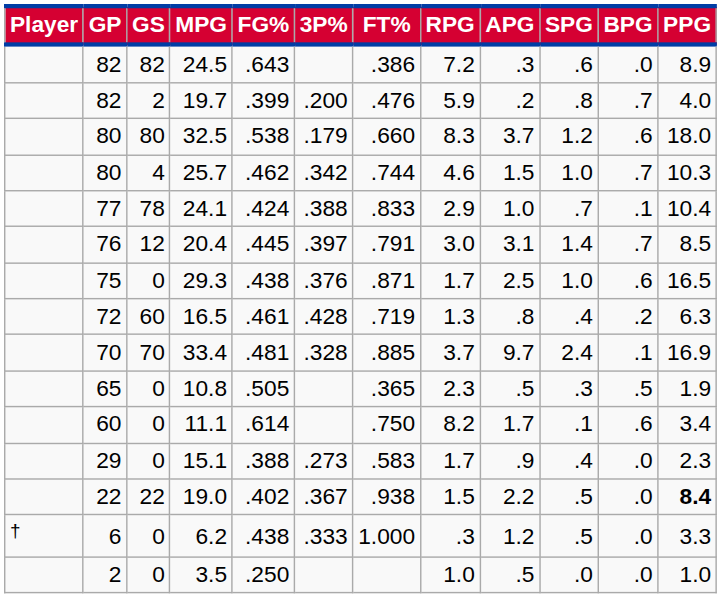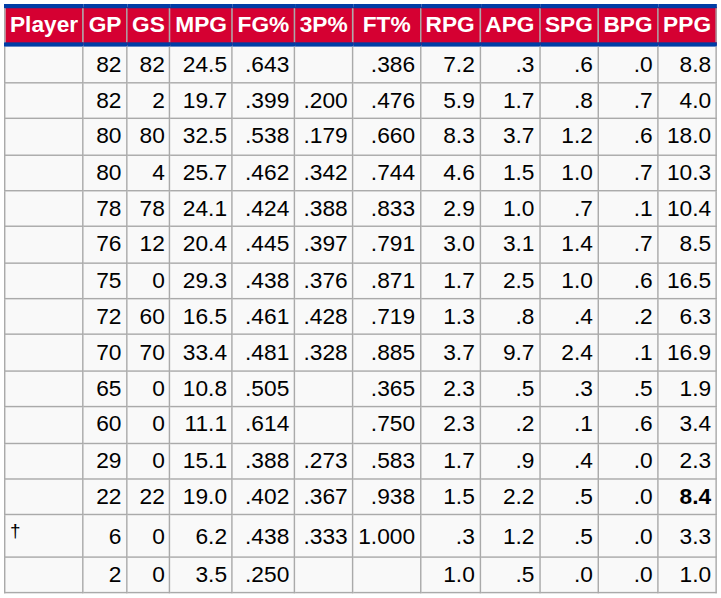24.5 | PPG: 8.9 -> 8.8
19.7 | APG: .2 -> 1.7
24.1 | GP: 77 -> 78
11.1 | RPG: 8.2 -> 2.3
11.1 | APG: 1.7 -> .2
